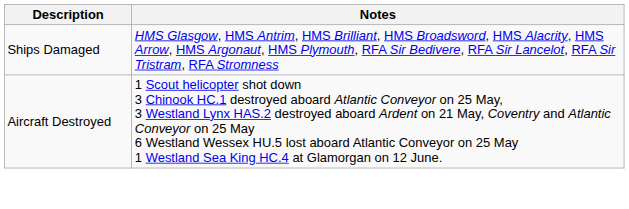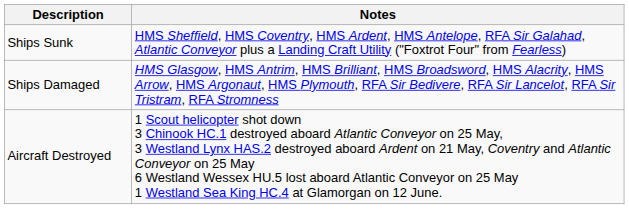+ row: Ships Sunk | HMS Sheffield, HMS Coventry, HMS Ardent, HMS Antelope, RFA Sir Galahad, Atlantic Conveyor plus a Landing Craft Utility ("Foxtrot Four" from Fearless)
